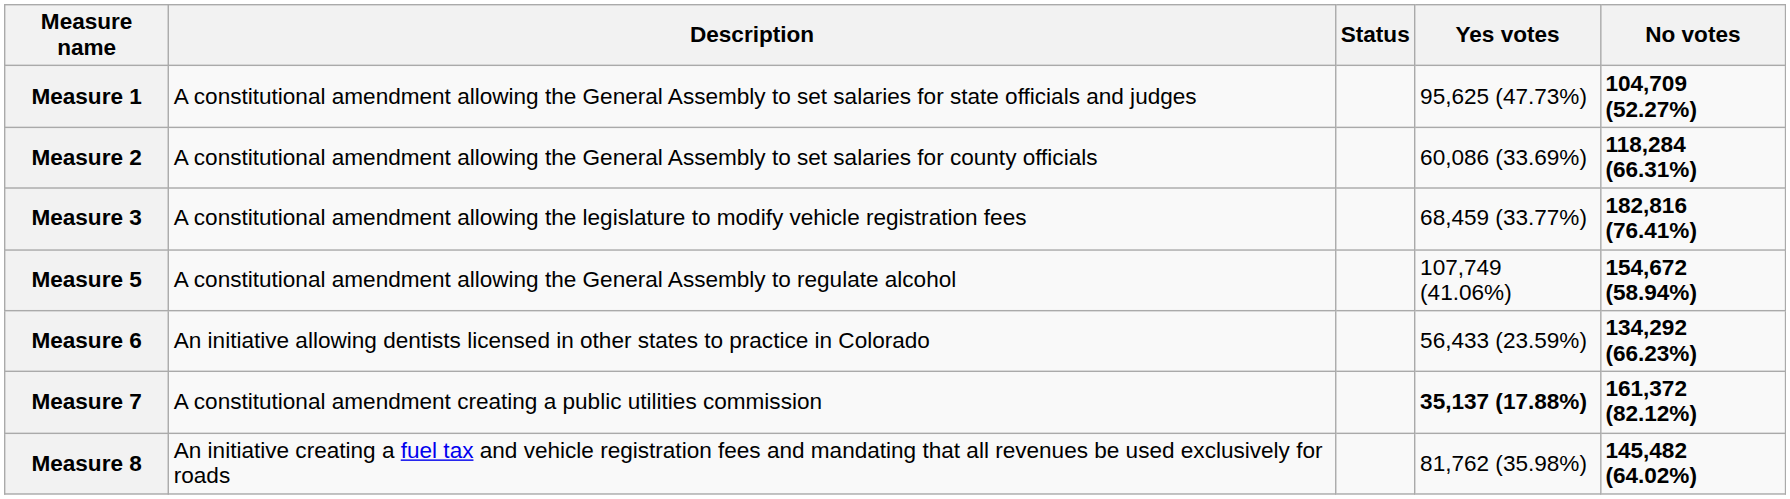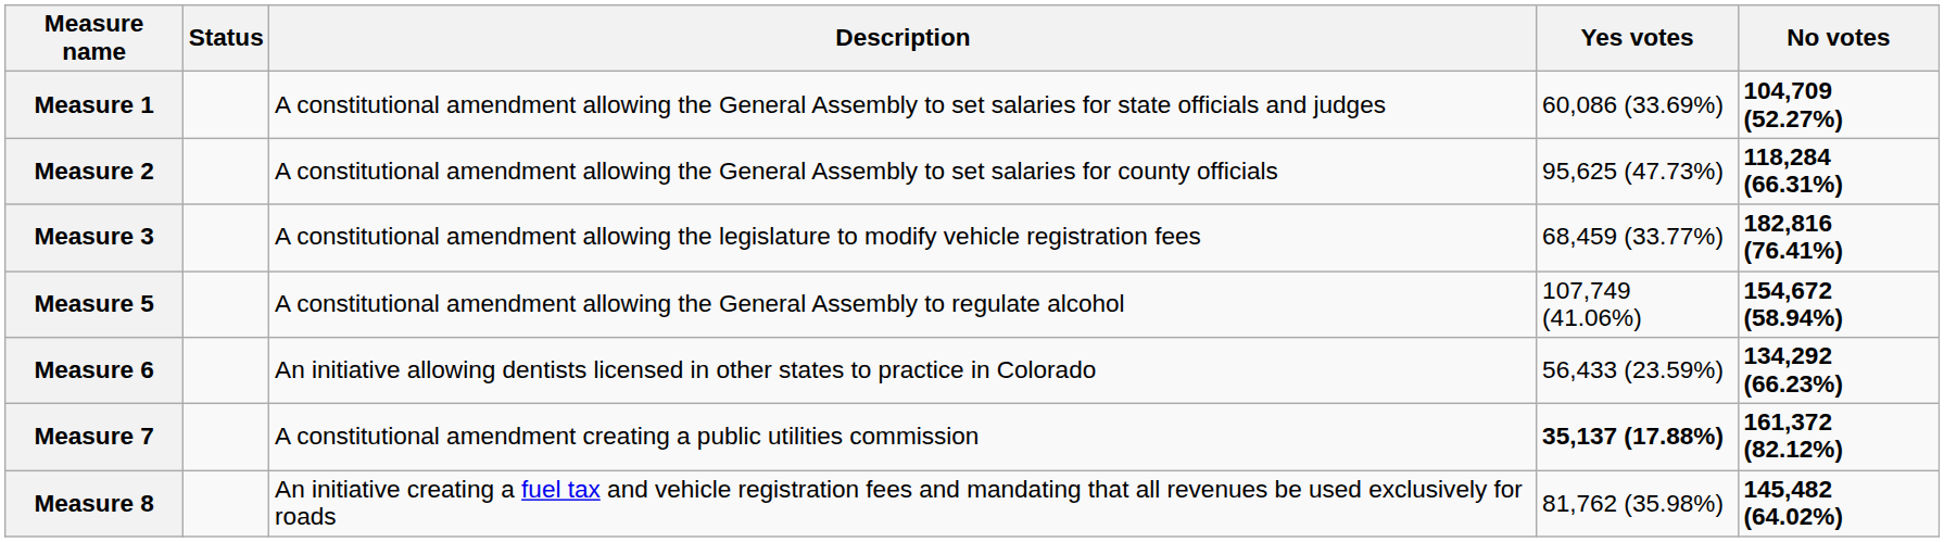columns swapped: Description <-> Status
Measure 1 | Yes votes: 95,625 (47.73%) -> 60,086 (33.69%)
Measure 2 | Yes votes: 60,086 (33.69%) -> 95,625 (47.73%)
